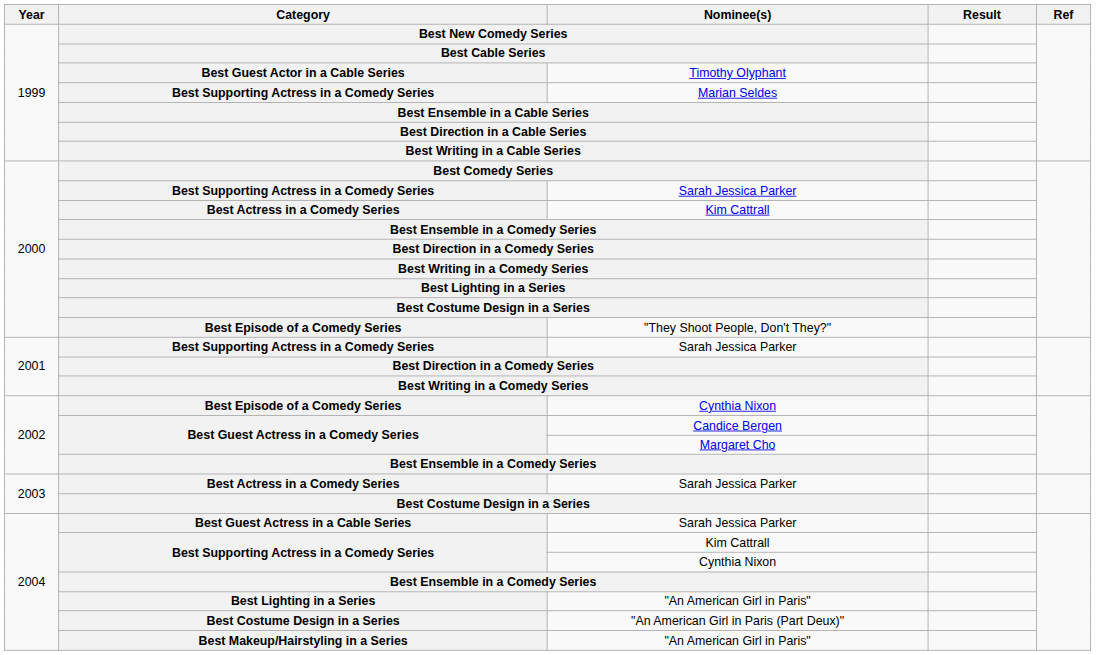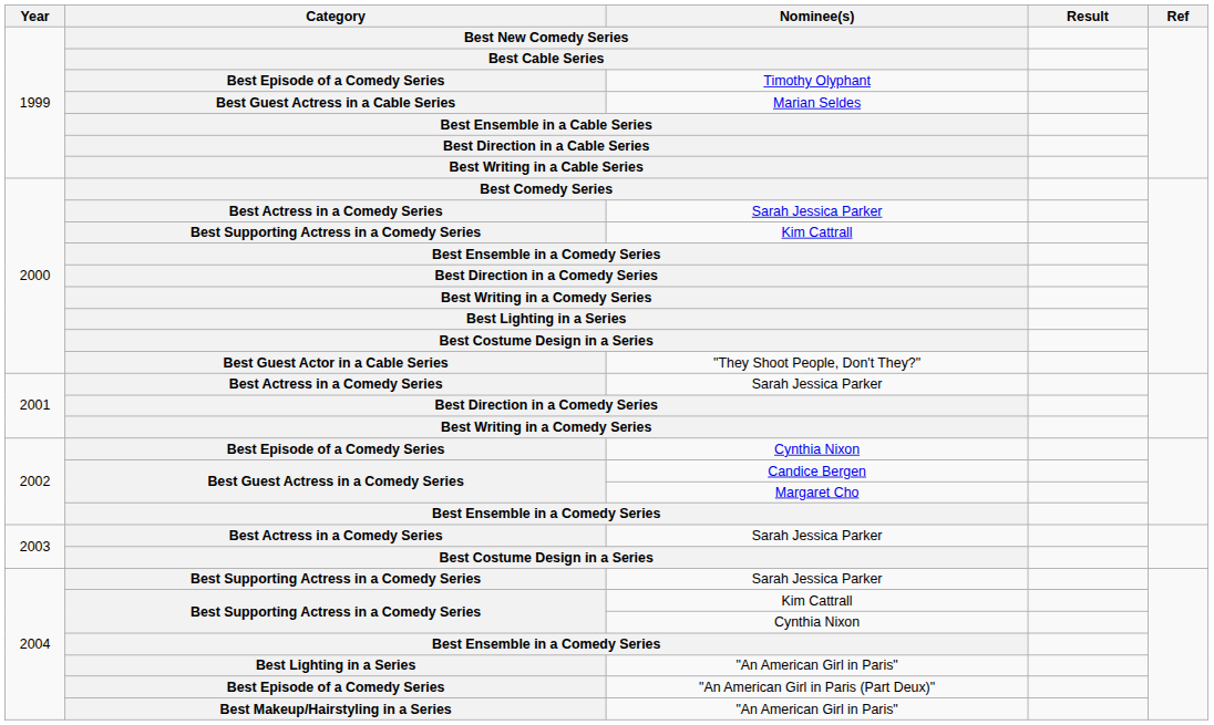Timothy Olyphant | Category: Best Guest Actor in a Cable Series -> Best Episode of a Comedy Series
Marian Seldes | Category: Best Supporting Actress in a Comedy Series -> Best Guest Actress in a Cable Series
2000 / Sarah Jessica Parker | Category: Best Supporting Actress in a Comedy Series -> Best Actress in a Comedy Series
2000 / Kim Cattrall | Category: Best Actress in a Comedy Series -> Best Supporting Actress in a Comedy Series
"They Shoot People, Don't They?" | Category: Best Episode of a Comedy Series -> Best Guest Actor in a Cable Series
2001 / Sarah Jessica Parker | Category: Best Supporting Actress in a Comedy Series -> Best Actress in a Comedy Series
2004 / Sarah Jessica Parker | Category: Best Guest Actress in a Cable Series -> Best Supporting Actress in a Comedy Series
"An American Girl in Paris (Part Deux)" | Category: Best Costume Design in a Series -> Best Episode of a Comedy Series
